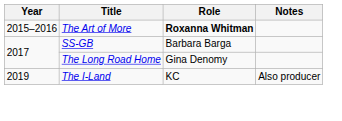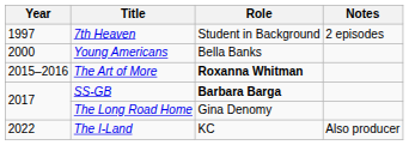+ row: 1997 | 7th Heaven | Student in Background | 2 episodes
+ row: 2000 | Young Americans | Bella Banks
SS-GB | Role: normal -> bold
The I-Land | Year: 2019 -> 2022
